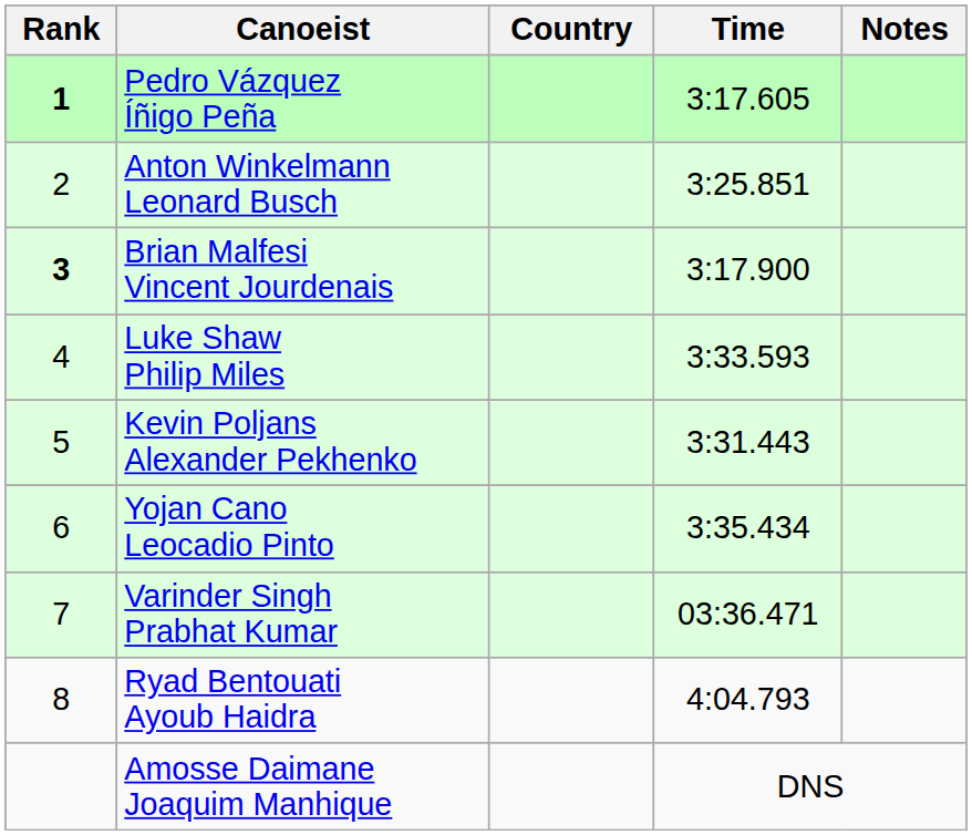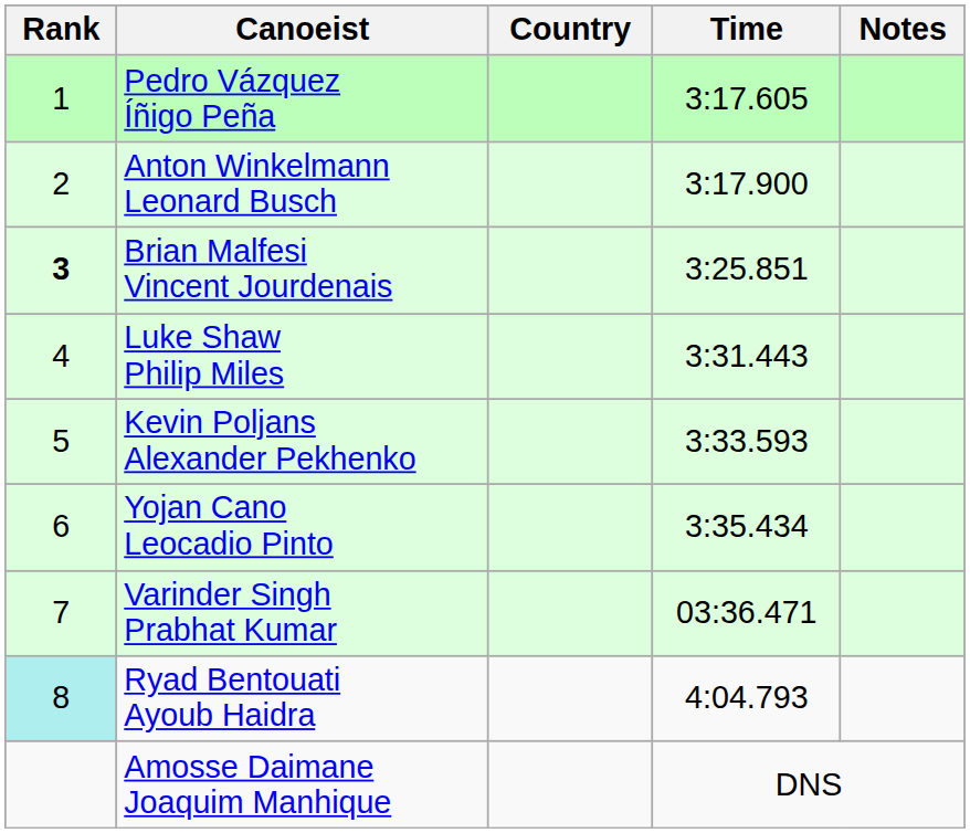Pedro Vázquez Íñigo Peña | Rank: bold -> normal
Anton Winkelmann Leonard Busch | Time: 3:25.851 -> 3:17.900
Brian Malfesi Vincent Jourdenais | Time: 3:17.900 -> 3:25.851
Luke Shaw Philip Miles | Time: 3:33.593 -> 3:31.443
Kevin Poljans Alexander Pekhenko | Time: 3:31.443 -> 3:33.593
Ryad Bentouati Ayoub Haidra | Rank: no background -> paleturquoise background
